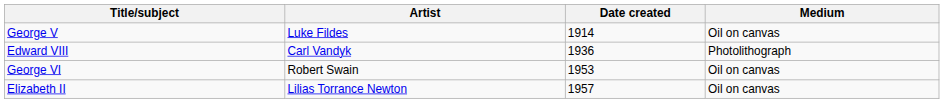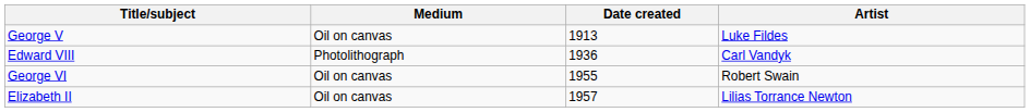columns swapped: Artist <-> Medium
George V | Date created: 1914 -> 1913
George VI | Date created: 1953 -> 1955
